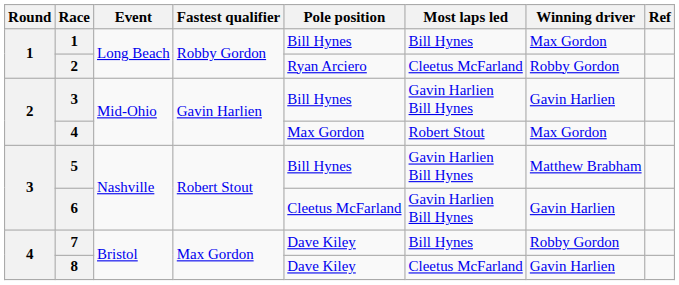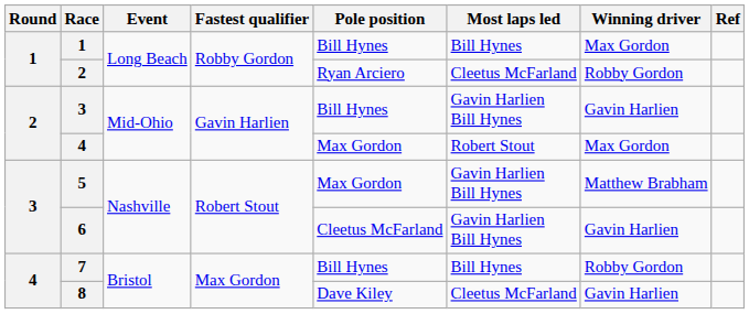5 | Pole position: Bill Hynes -> Max Gordon
7 | Pole position: Dave Kiley -> Bill Hynes
